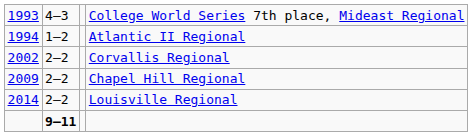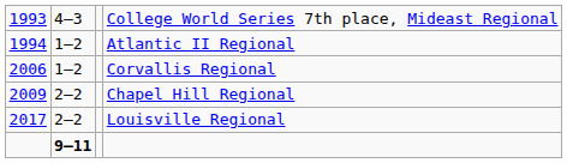Corvallis Regional | column 1: 2002 -> 2006
Corvallis Regional | column 2: 2–2 -> 1–2
Louisville Regional | column 1: 2014 -> 2017
